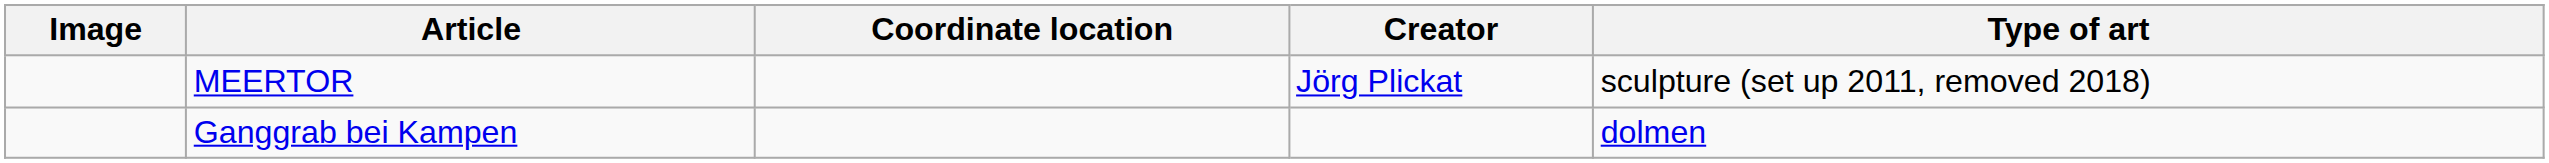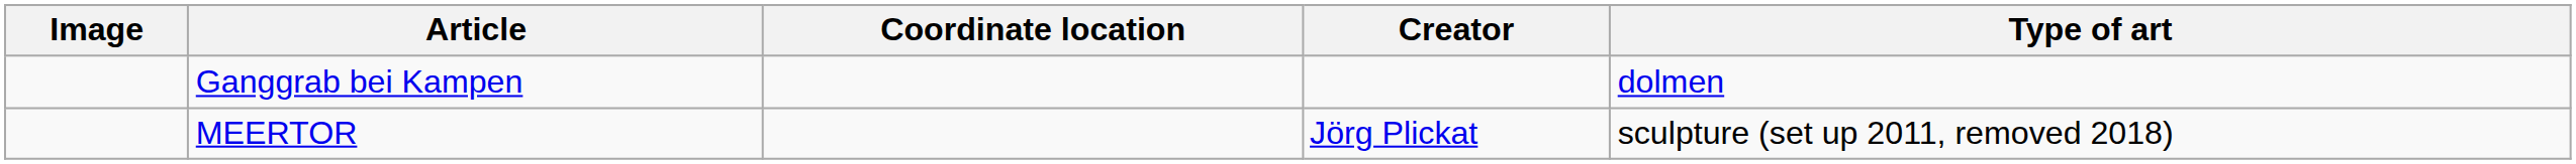rows swapped: Ganggrab bei Kampen <-> MEERTOR
